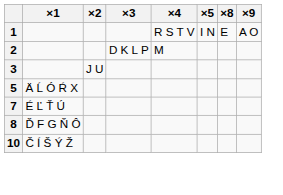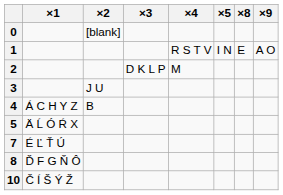+ row: 0 | [blank]
+ row: 4 | Á C H Y Z | B
